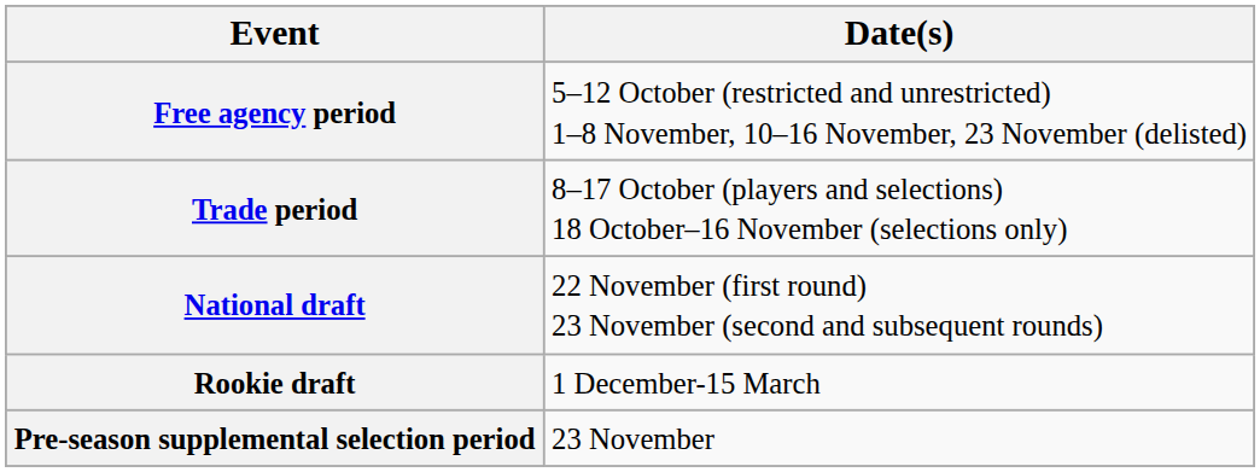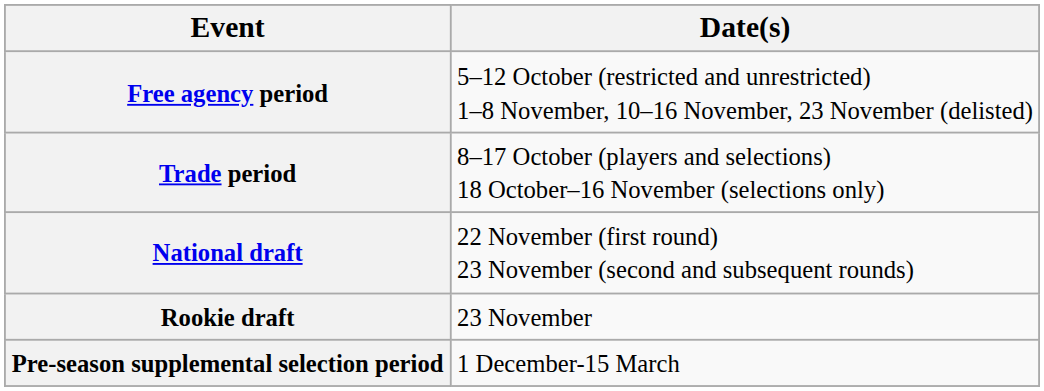Rookie draft | Date(s): 1 December-15 March -> 23 November
Pre-season supplemental selection period | Date(s): 23 November -> 1 December-15 March
